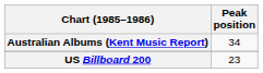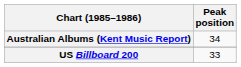US Billboard 200 | Peak position: 23 -> 33
